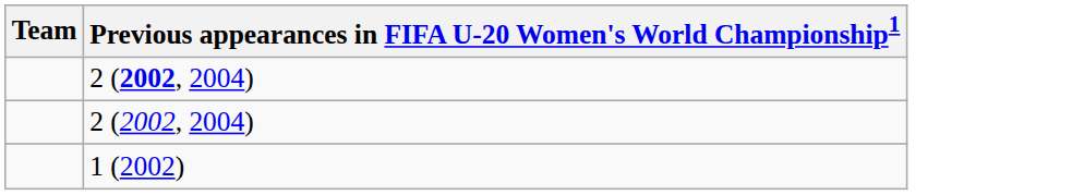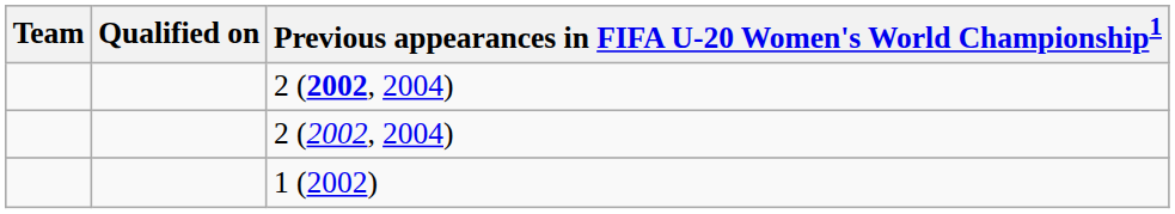+ column: Qualified on
